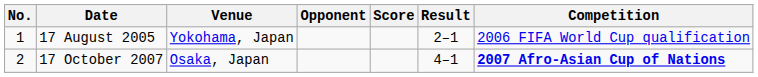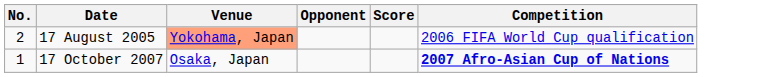- column: Result | 2–1 | 4–1
17 August 2005 | No.: 1 -> 2
17 August 2005 | Venue: no background -> lightsalmon background
17 October 2007 | No.: 2 -> 1
